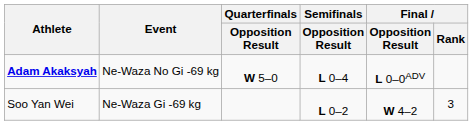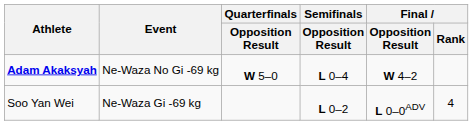Adam Akaksyah | Final / Opposition Result: L 0–0ADV -> W 4–2
Soo Yan Wei | Final / Opposition Result: W 4–2 -> L 0–0ADV
Soo Yan Wei | Final / Rank: 3 -> 4
